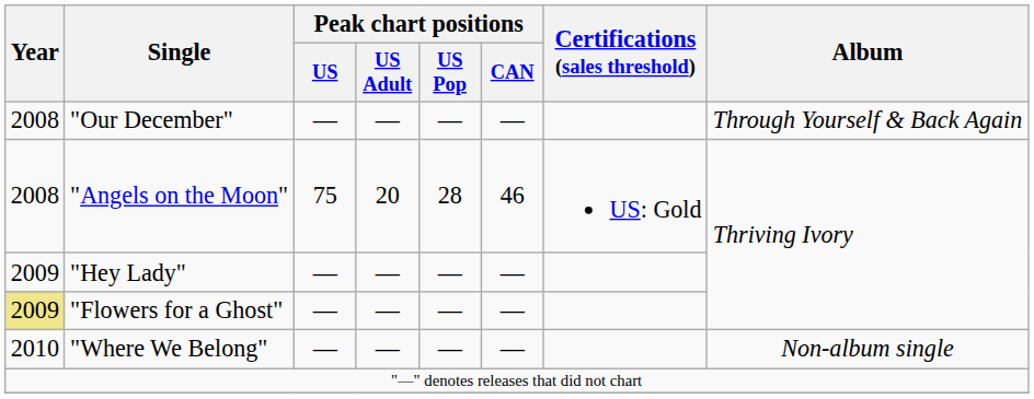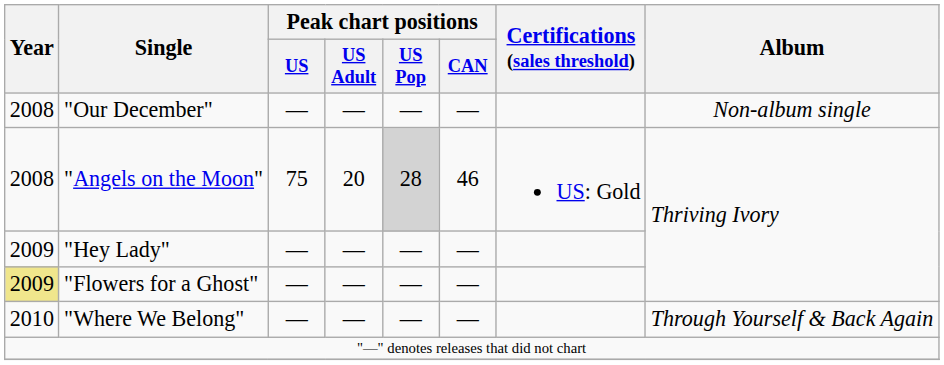"Our December" | Album: Through Yourself & Back Again -> Non-album single
"Angels on the Moon" | Peak chart positions / US Pop: no background -> lightgrey background
"Where We Belong" | Album: Non-album single -> Through Yourself & Back Again
